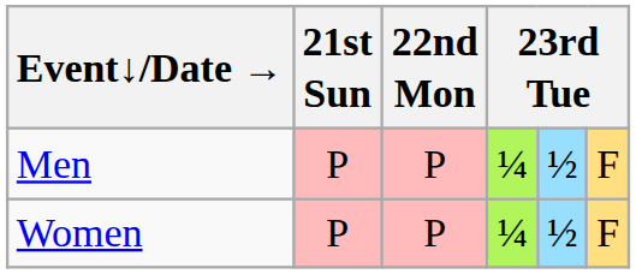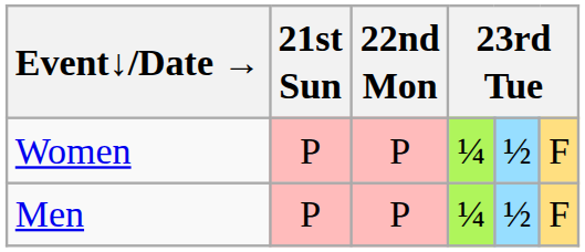rows swapped: Men <-> Women
